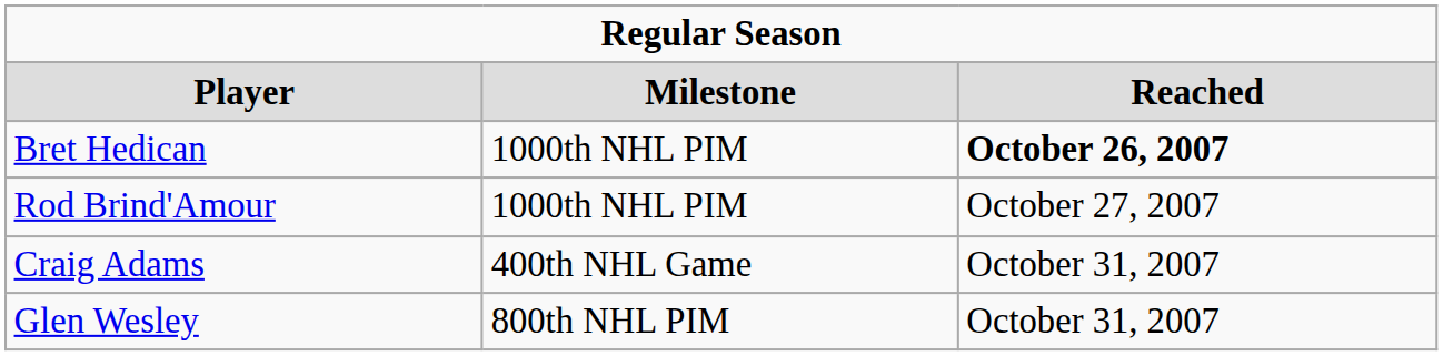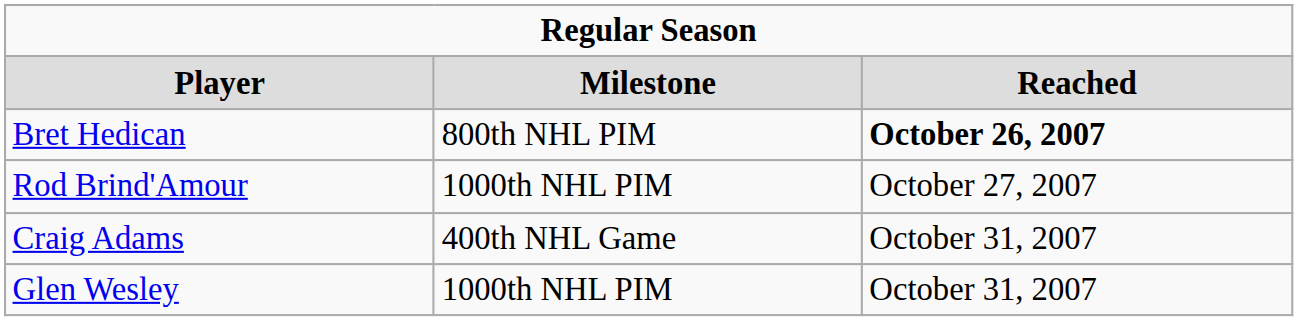Bret Hedican | column 2: 1000th NHL PIM -> 800th NHL PIM
Glen Wesley | column 2: 800th NHL PIM -> 1000th NHL PIM
